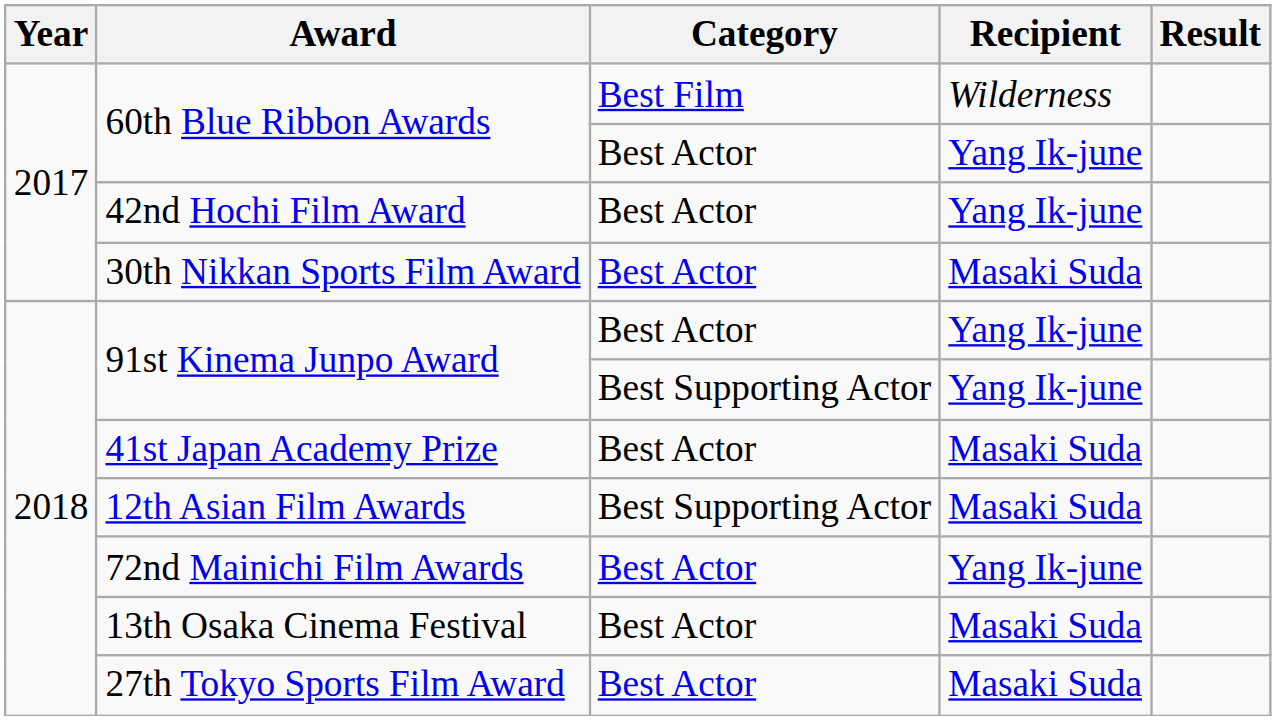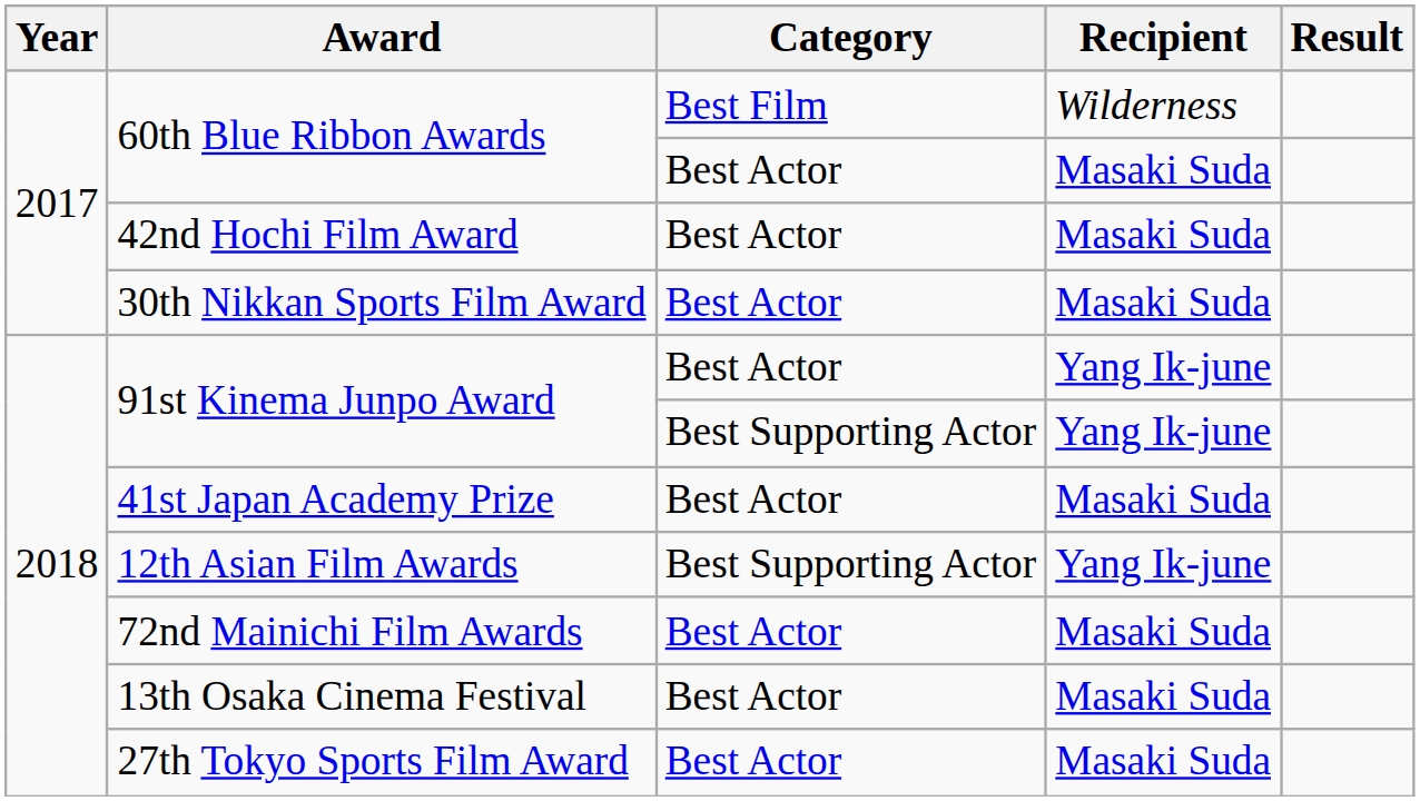60th Blue Ribbon Awards / Best Actor | Recipient: Yang Ik-june -> Masaki Suda
42nd Hochi Film Award | Recipient: Yang Ik-june -> Masaki Suda
12th Asian Film Awards | Recipient: Masaki Suda -> Yang Ik-june
72nd Mainichi Film Awards | Recipient: Yang Ik-june -> Masaki Suda
